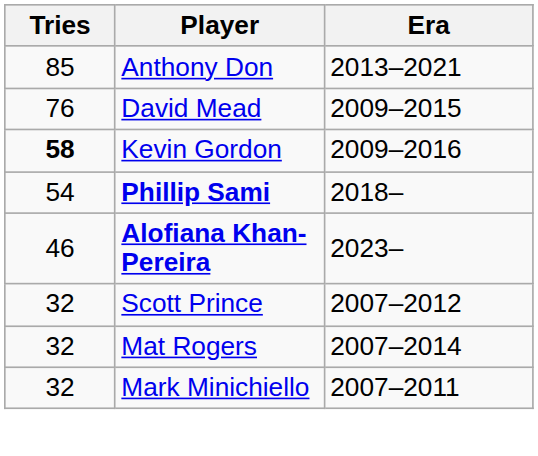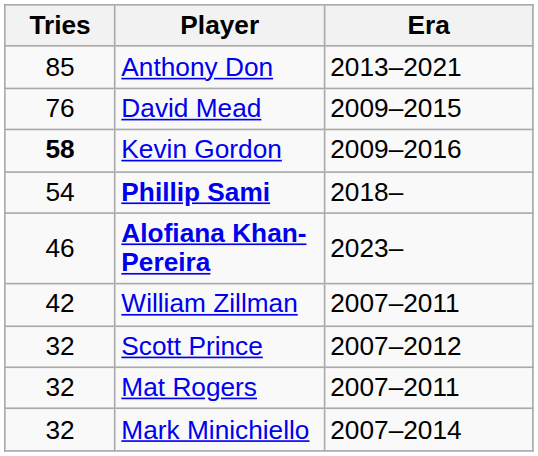+ row: 42 | William Zillman | 2007–2011
Mat Rogers | Era: 2007–2014 -> 2007–2011
Mark Minichiello | Era: 2007–2011 -> 2007–2014
